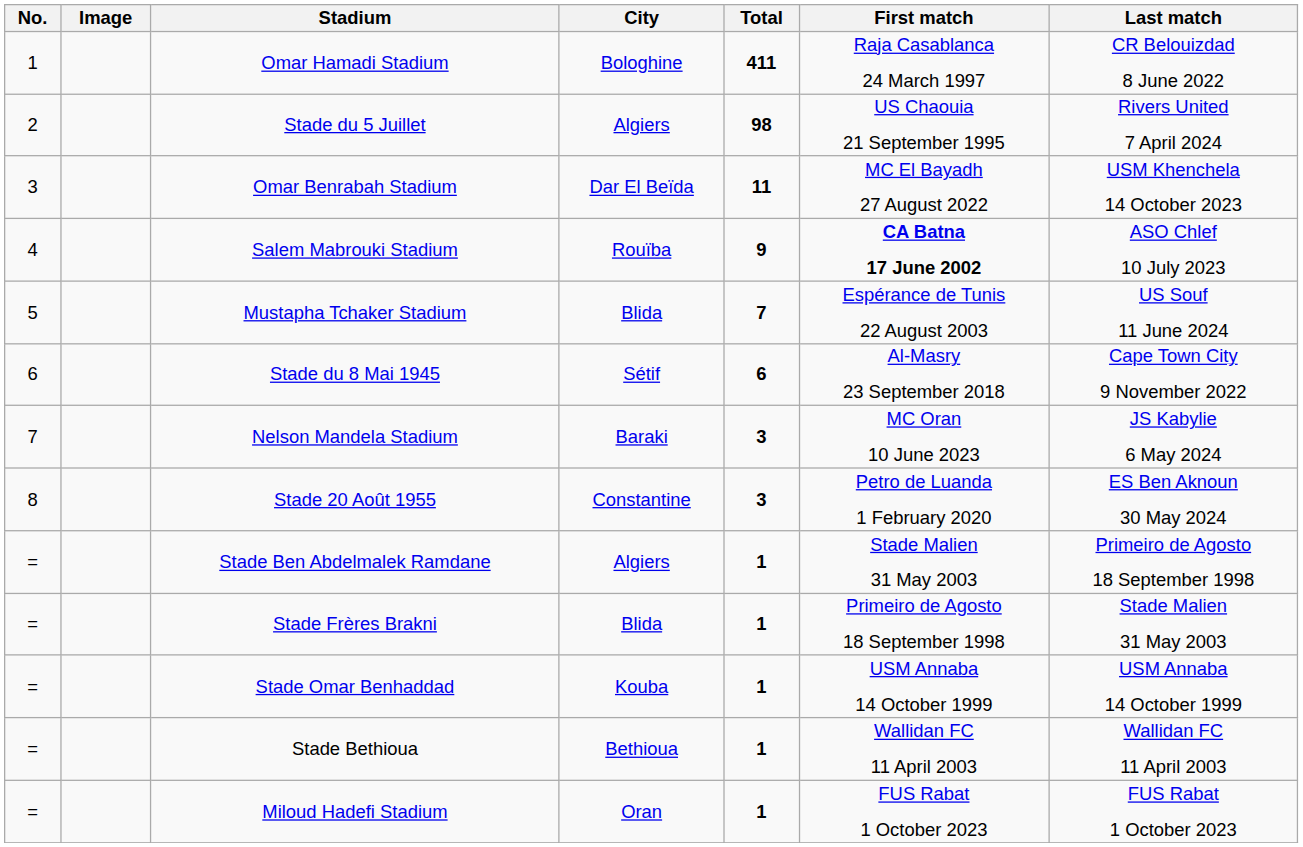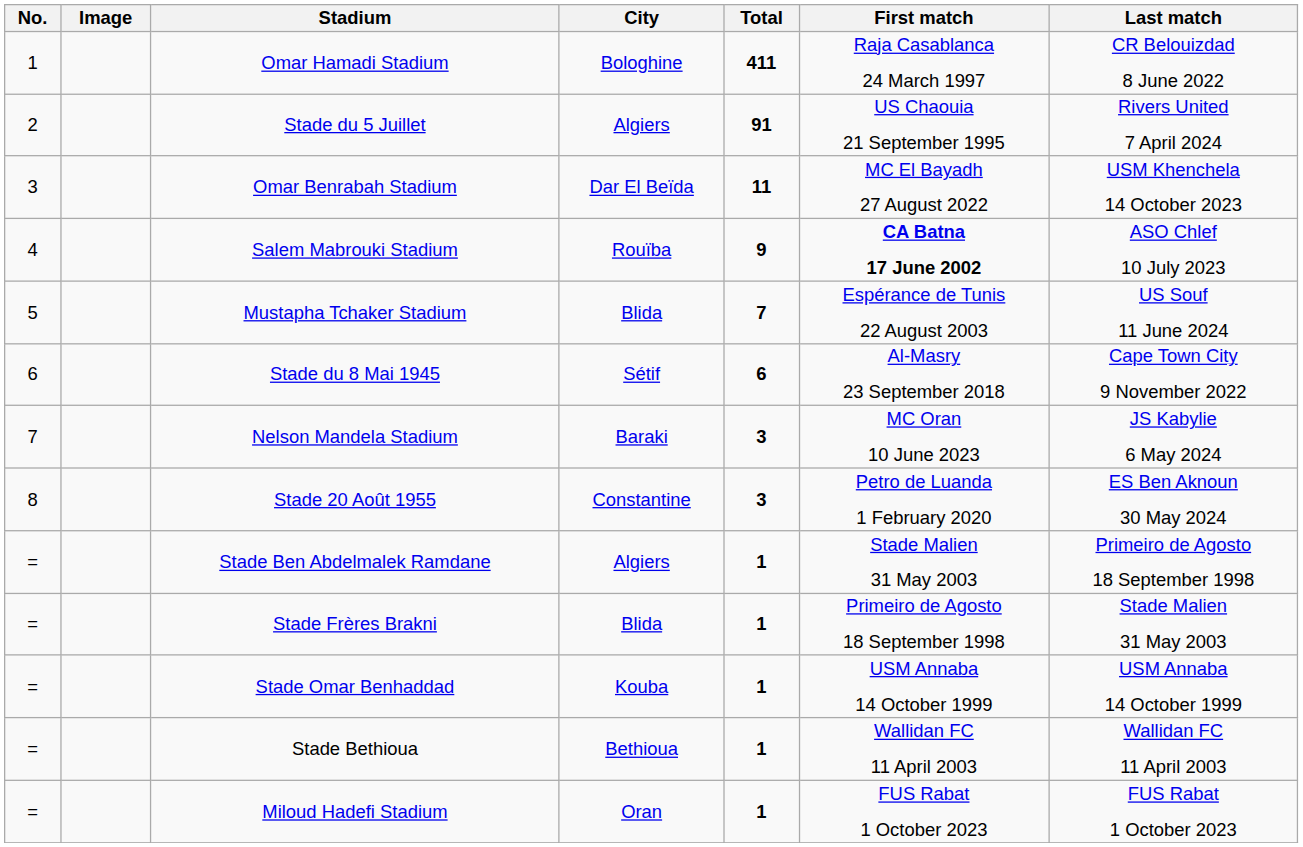Stade du 5 Juillet | Total: 98 -> 91
